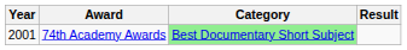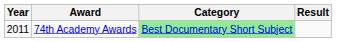74th Academy Awards | Year: 2001 -> 2011
